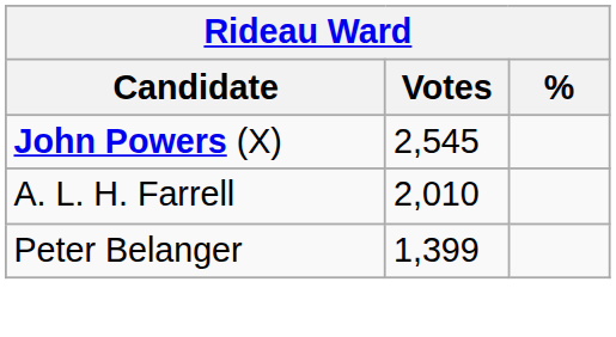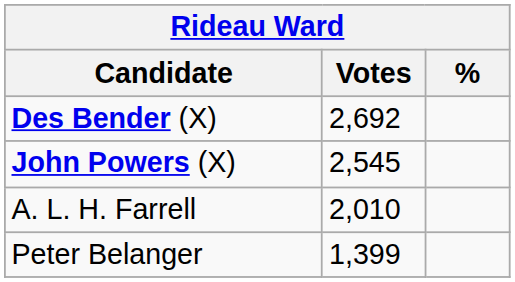+ row: Des Bender (X) | 2,692
